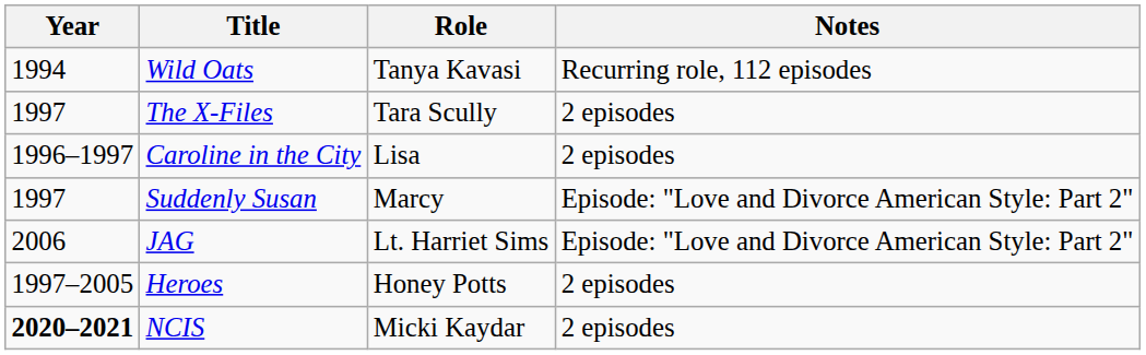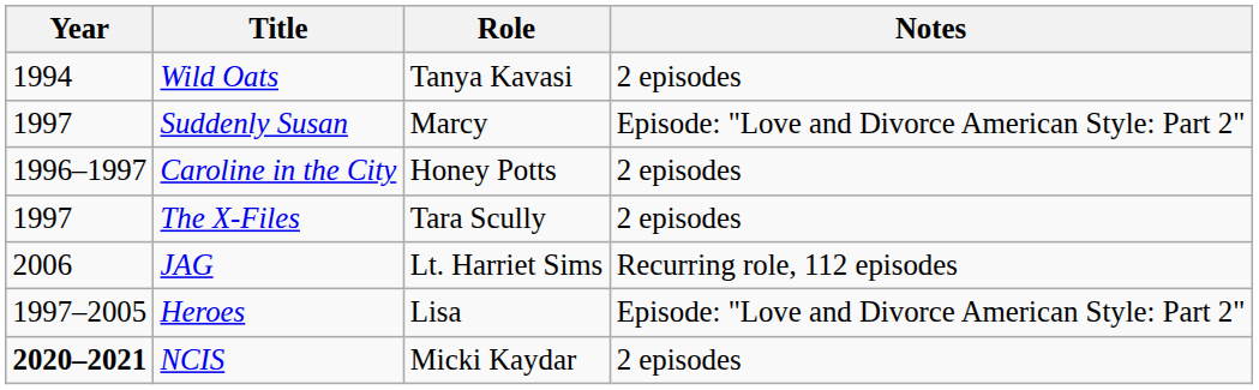Wild Oats | Notes: Recurring role, 112 episodes -> 2 episodes
rows swapped: Suddenly Susan <-> The X-Files
Caroline in the City | Role: Lisa -> Honey Potts
JAG | Notes: Episode: "Love and Divorce American Style: Part 2" -> Recurring role, 112 episodes
Heroes | Role: Honey Potts -> Lisa
Heroes | Notes: 2 episodes -> Episode: "Love and Divorce American Style: Part 2"
